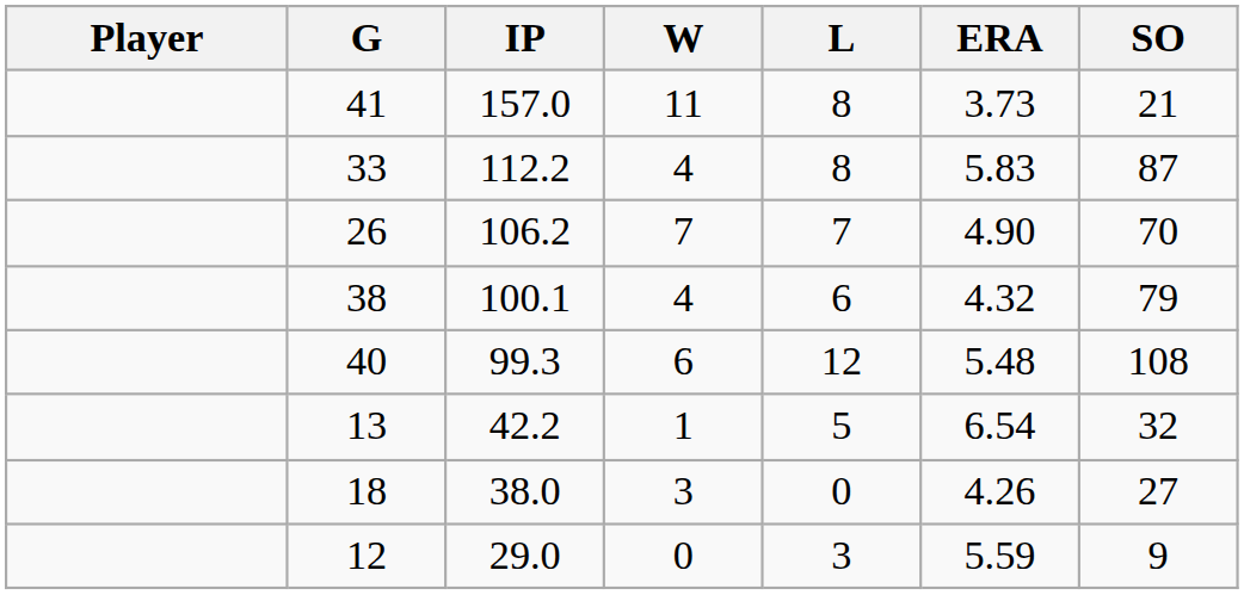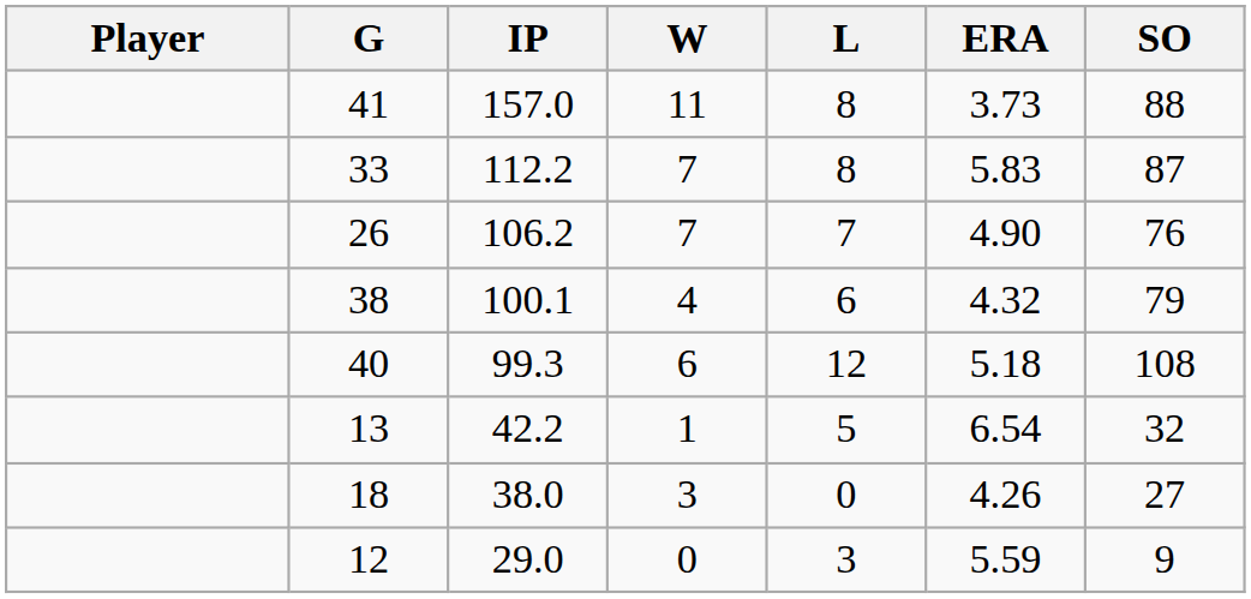41 | SO: 21 -> 88
33 | W: 4 -> 7
26 | SO: 70 -> 76
40 | ERA: 5.48 -> 5.18
